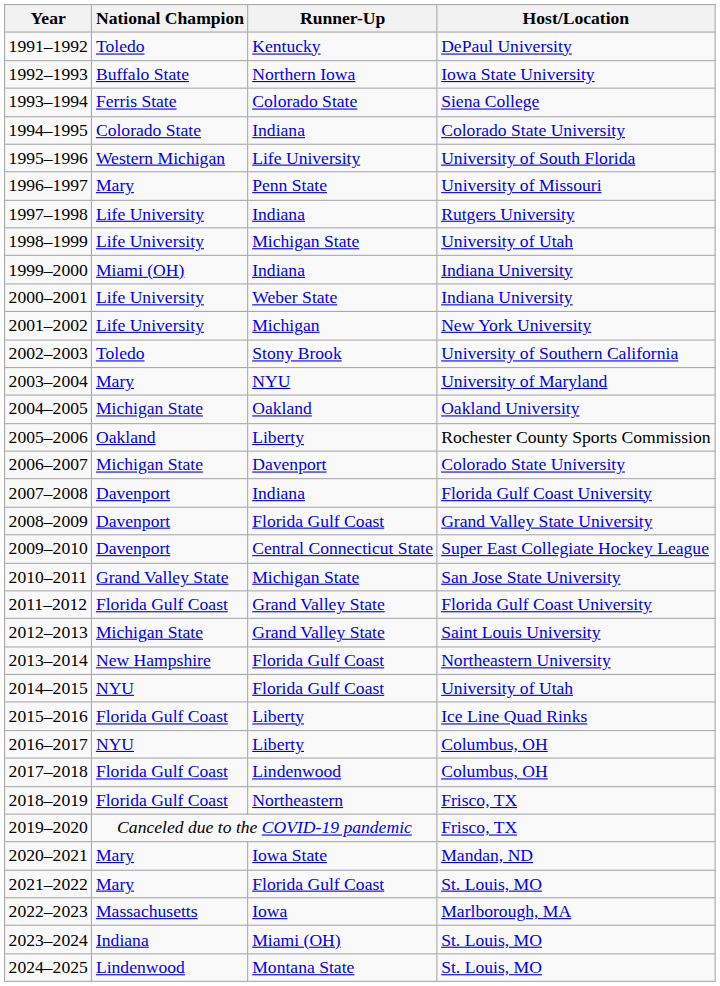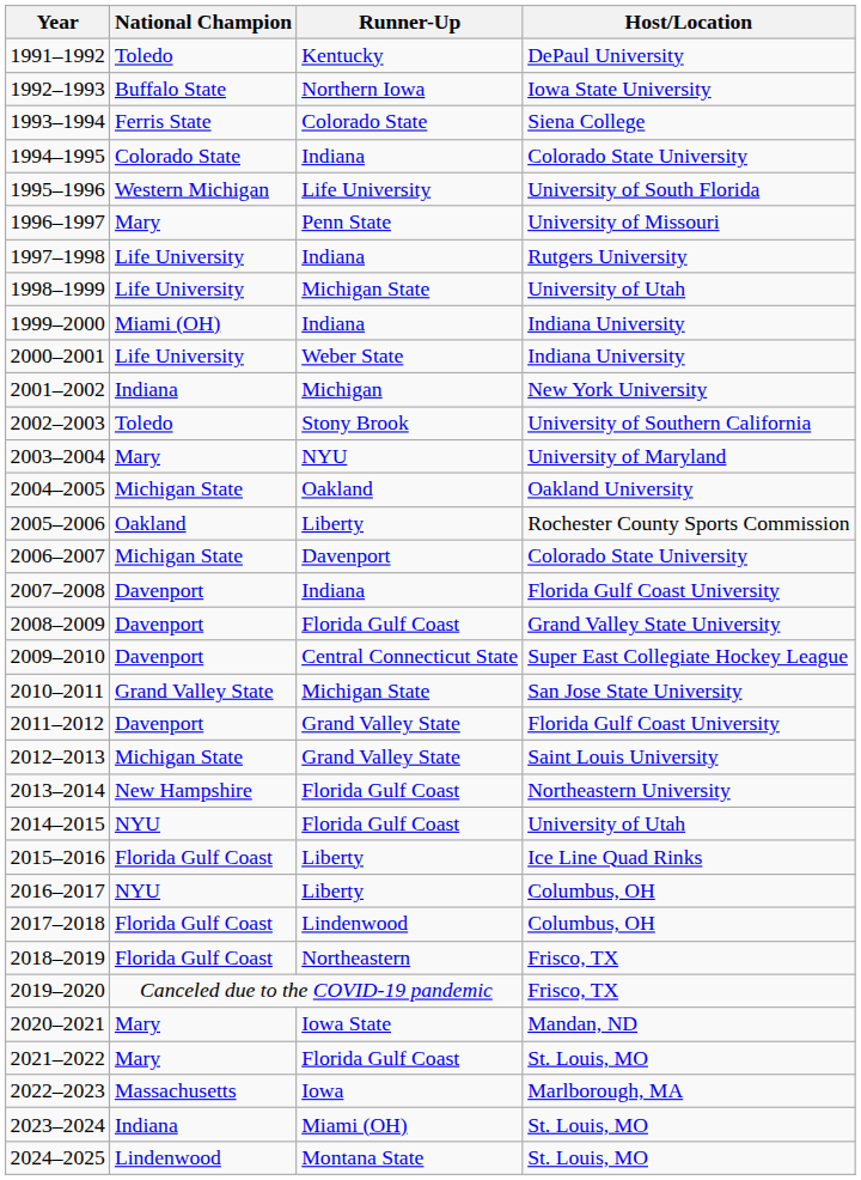2001–2002 | National Champion: Life University -> Indiana
2011–2012 | National Champion: Florida Gulf Coast -> Davenport
